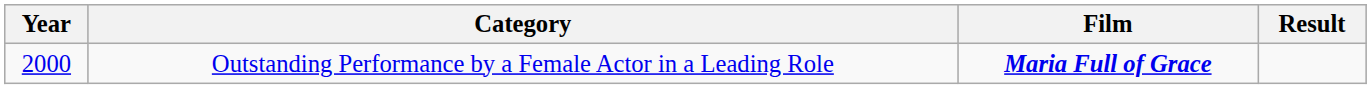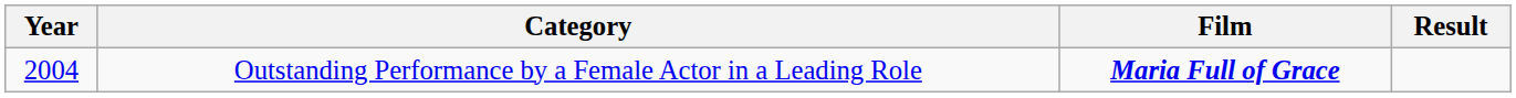Outstanding Performance by a Female Actor in a Leading Role | Year: 2000 -> 2004
